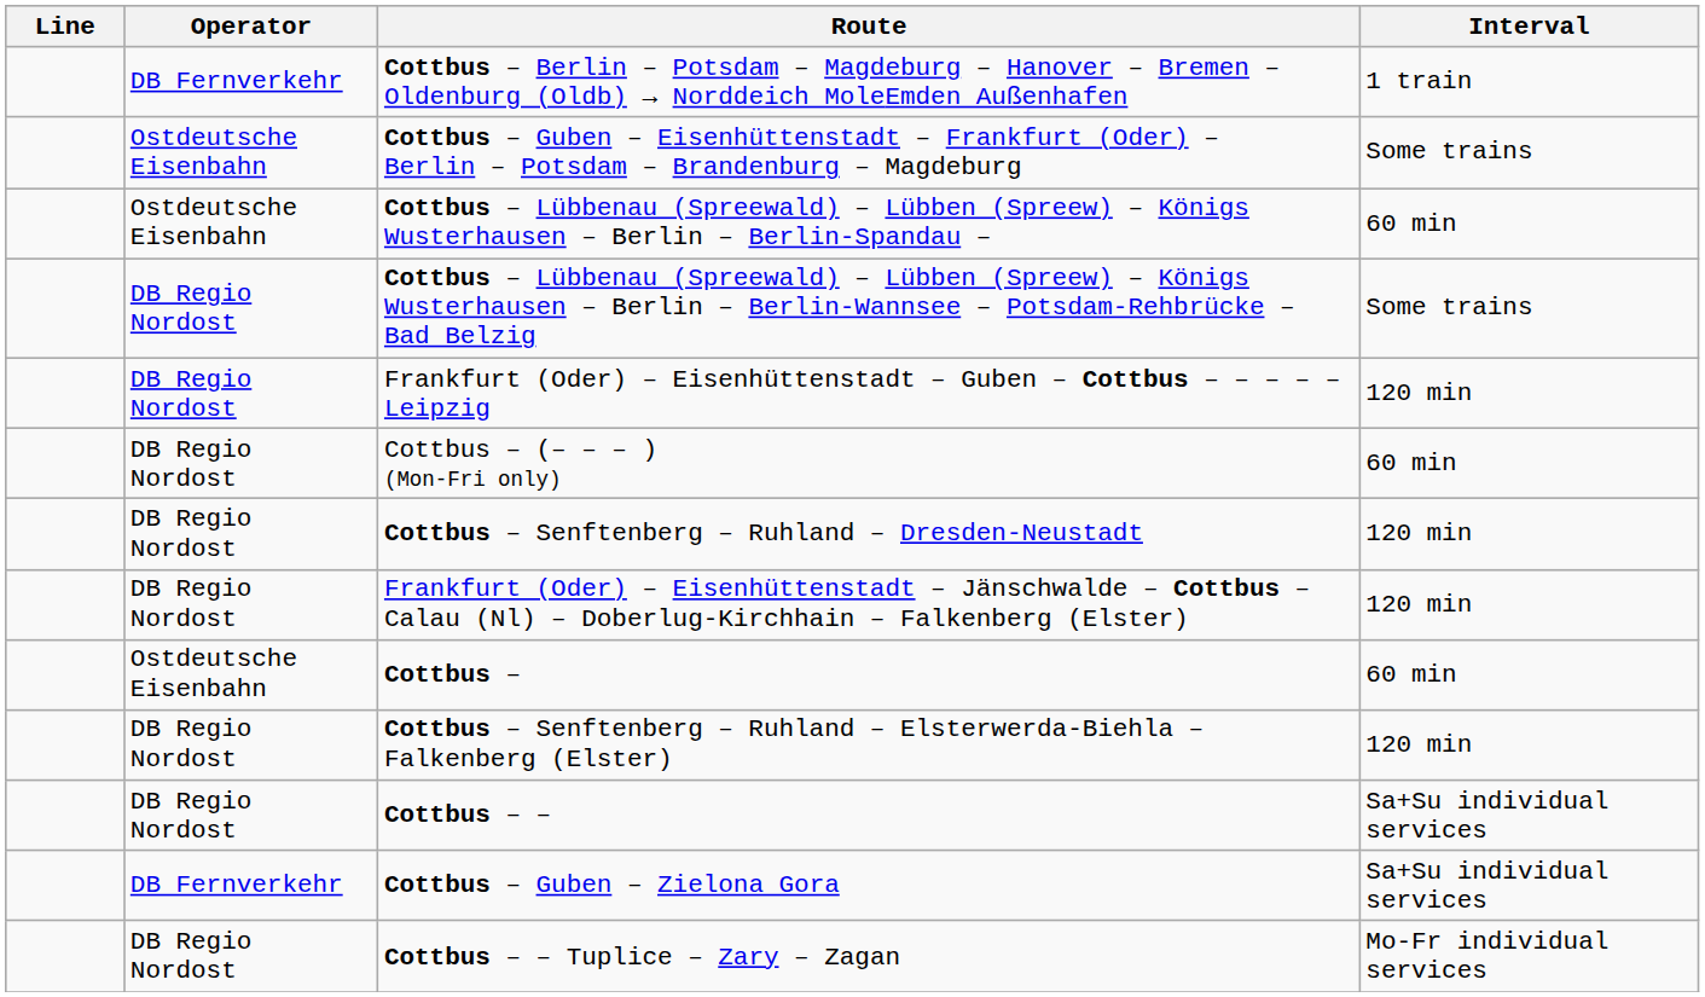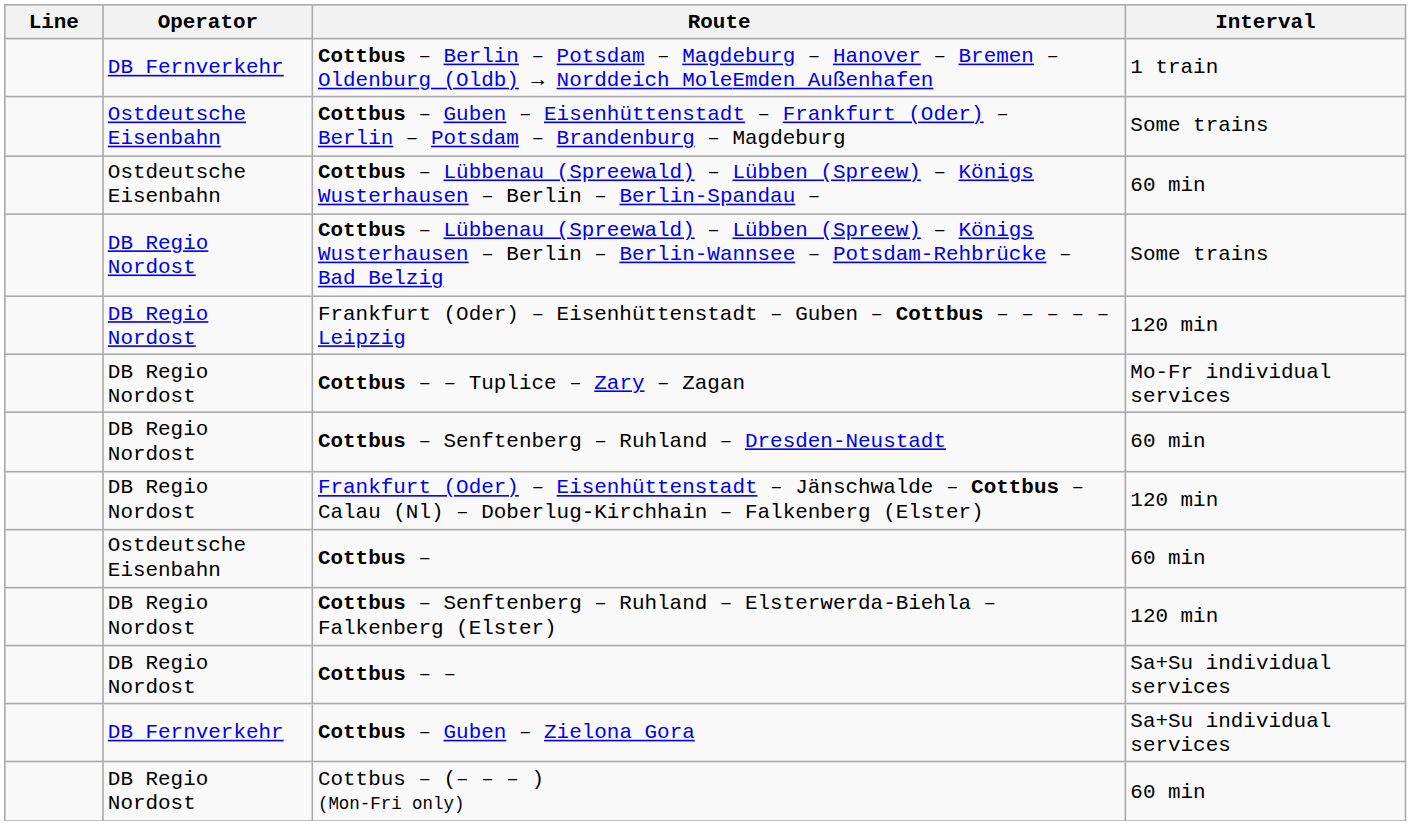rows swapped: Cottbus – (– – – ) (Mon-Fri only) <-> Cottbus – – Tuplice – Zary – Zagan
Cottbus – Senftenberg – Ruhland – Dresden-Neustadt | Interval: 120 min -> 60 min
